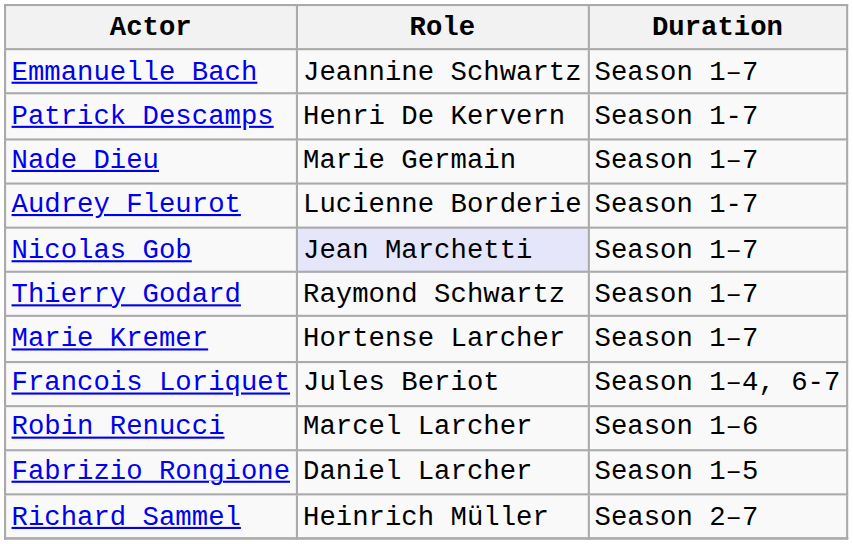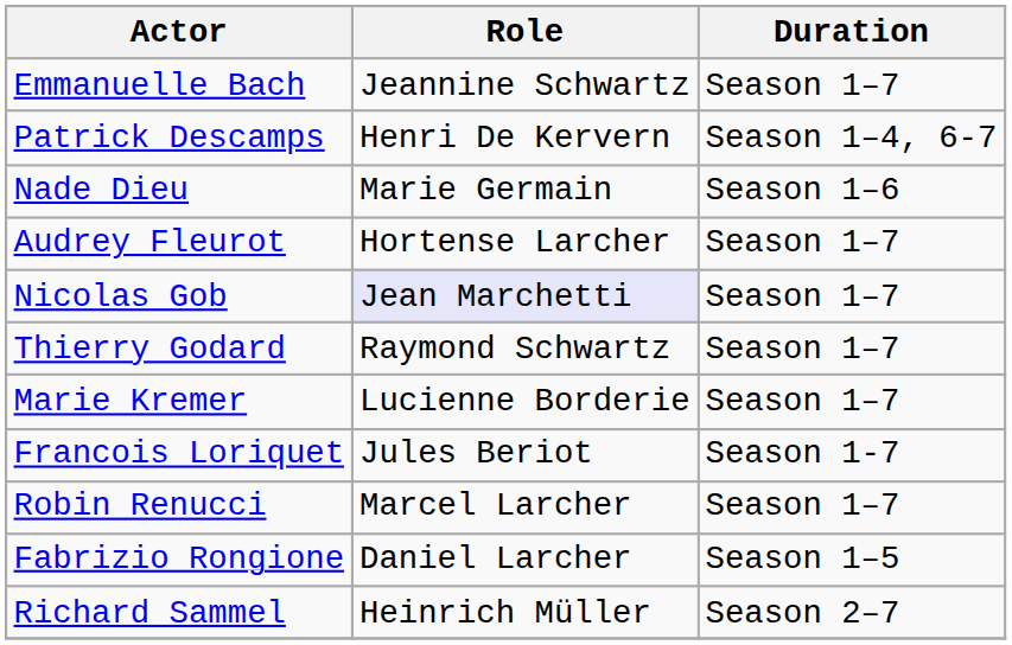Patrick Descamps | Duration: Season 1-7 -> Season 1–4, 6-7
Nade Dieu | Duration: Season 1–7 -> Season 1–6
Audrey Fleurot | Role: Lucienne Borderie -> Hortense Larcher
Audrey Fleurot | Duration: Season 1-7 -> Season 1–7
Marie Kremer | Role: Hortense Larcher -> Lucienne Borderie
Francois Loriquet | Duration: Season 1–4, 6-7 -> Season 1-7
Robin Renucci | Duration: Season 1–6 -> Season 1–7
